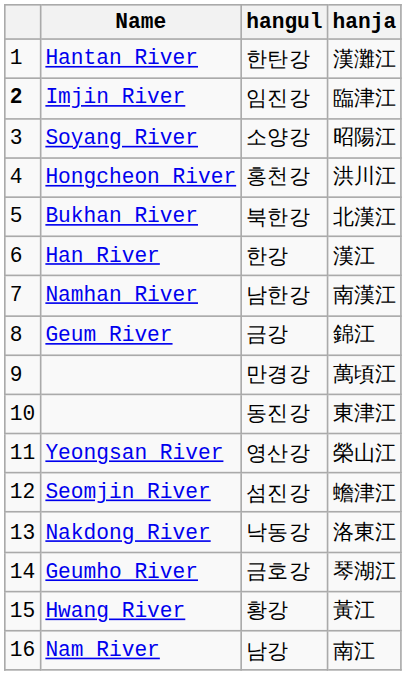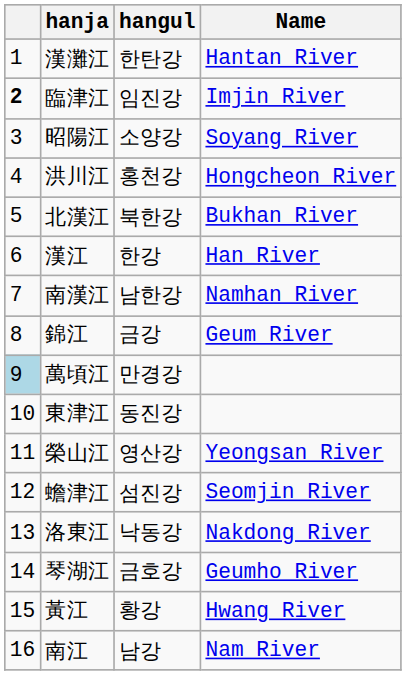columns swapped: Name <-> hanja
만경강 | column 1: no background -> lightblue background
